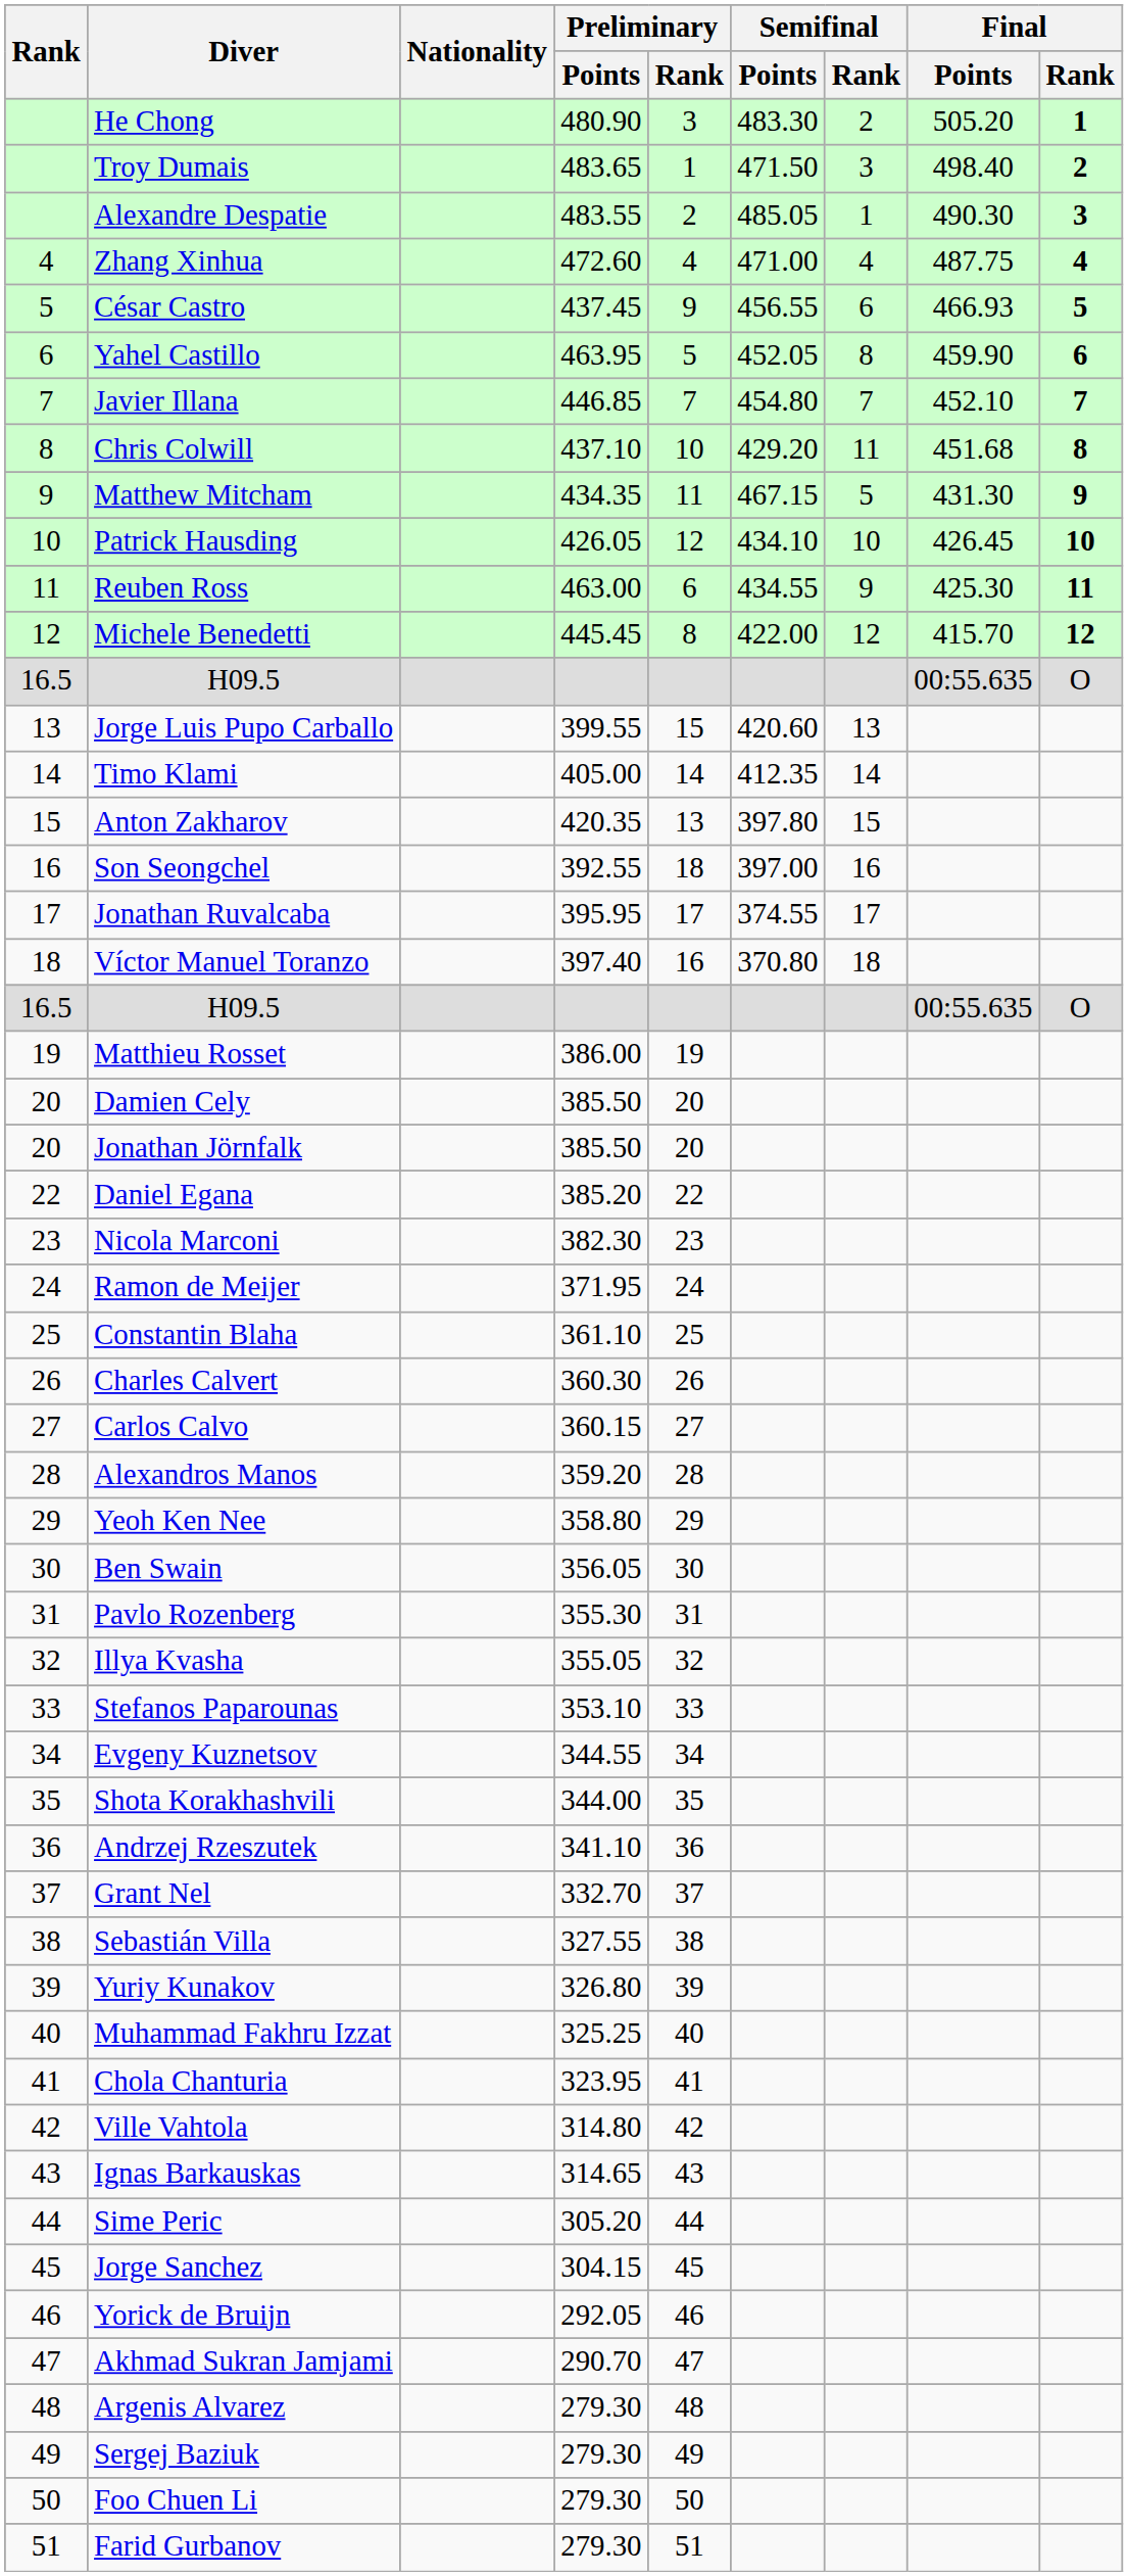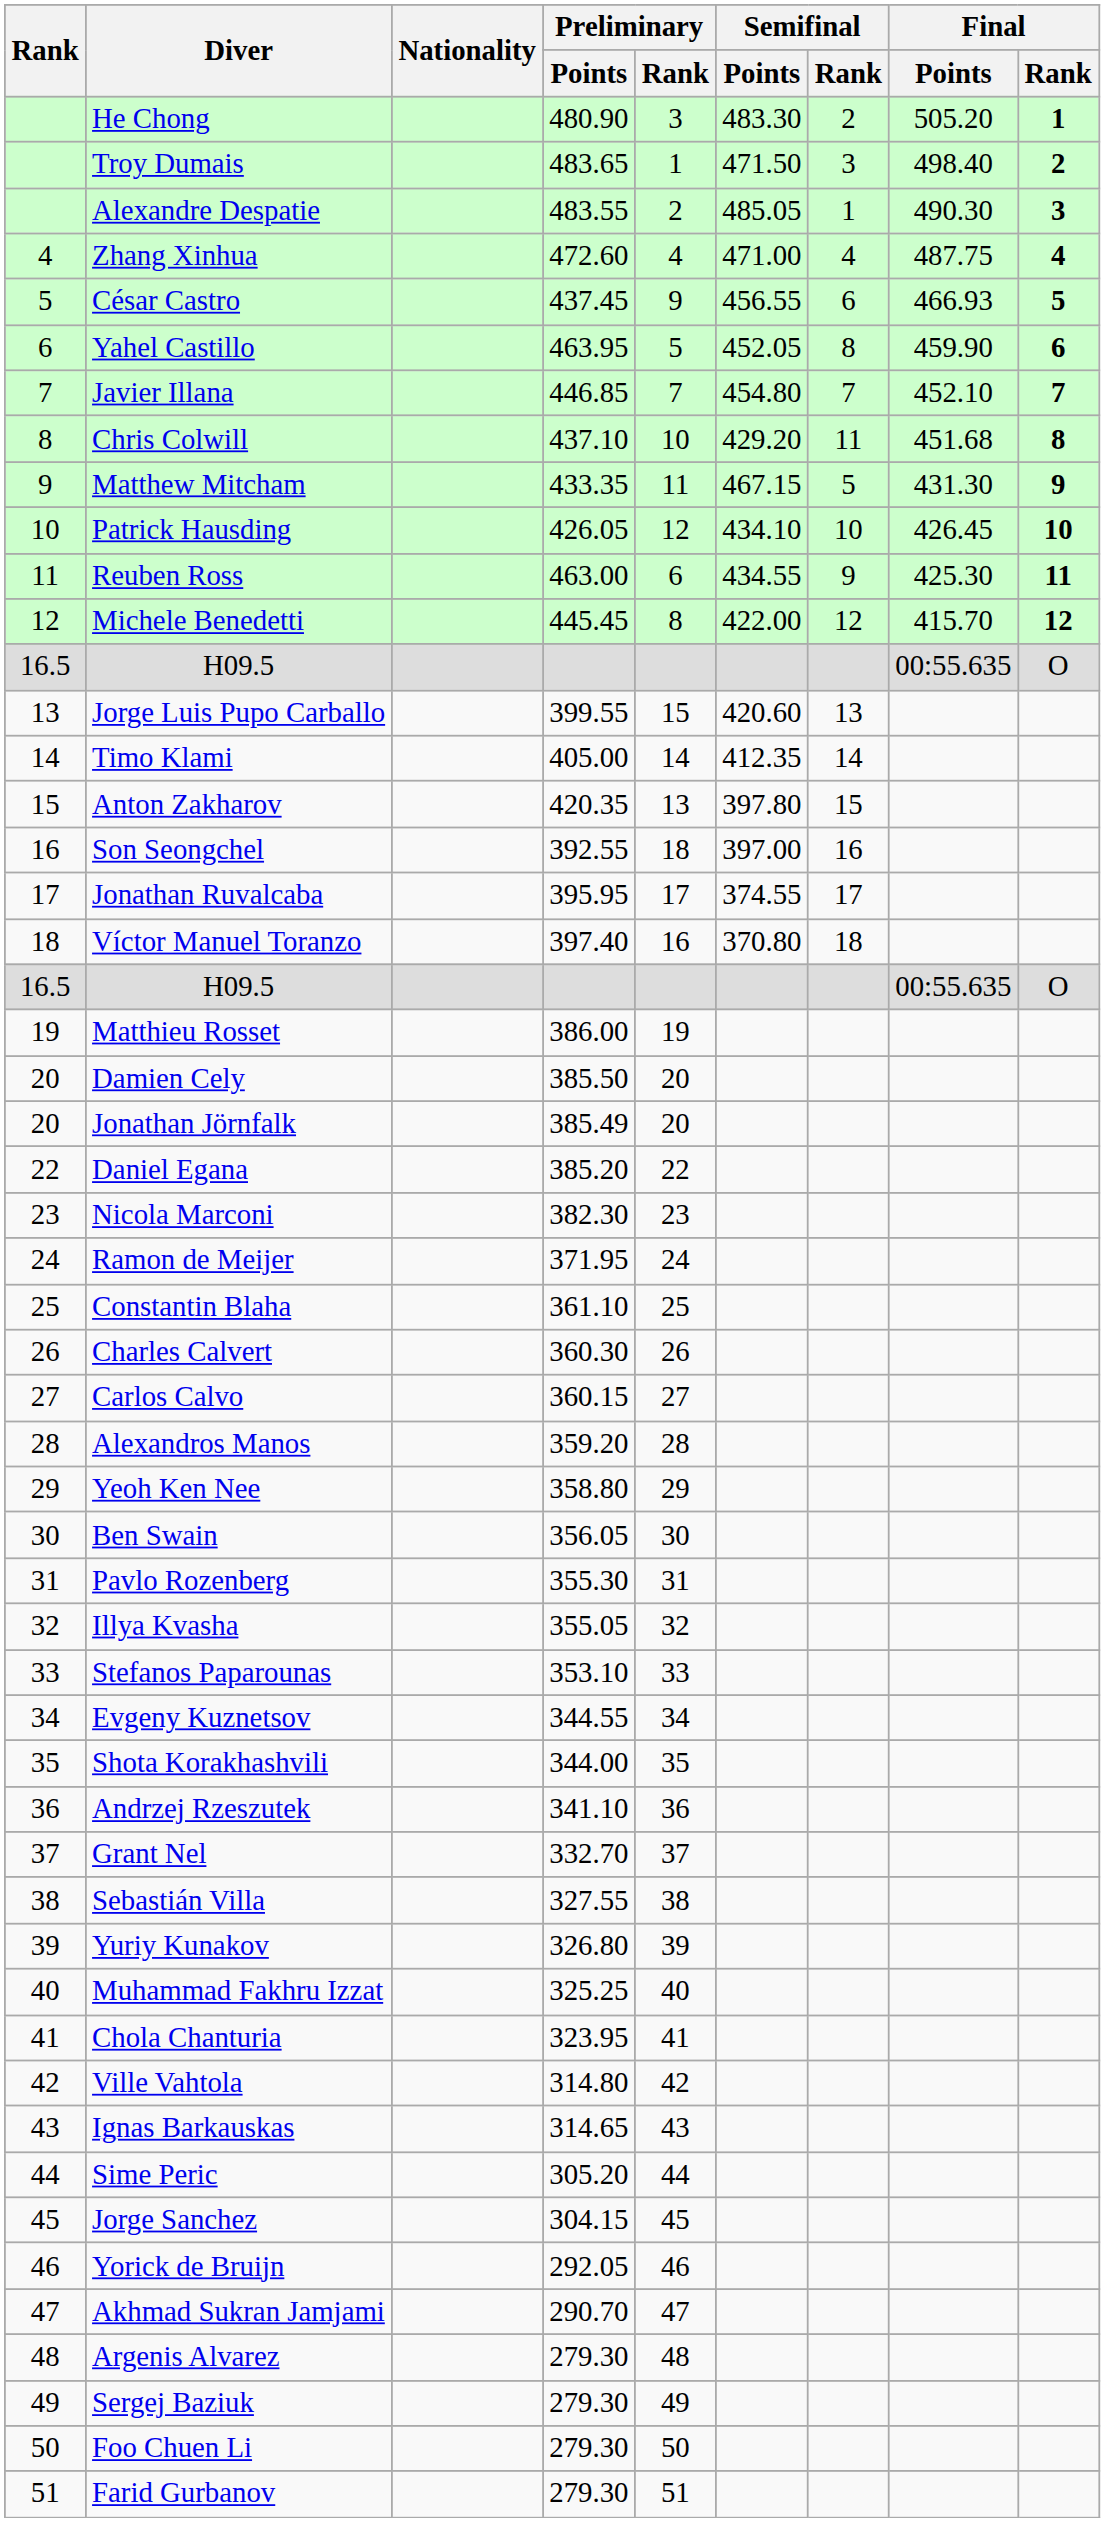Matthew Mitcham | Preliminary / Points: 434.35 -> 433.35
Jonathan Jörnfalk | Preliminary / Points: 385.50 -> 385.49
